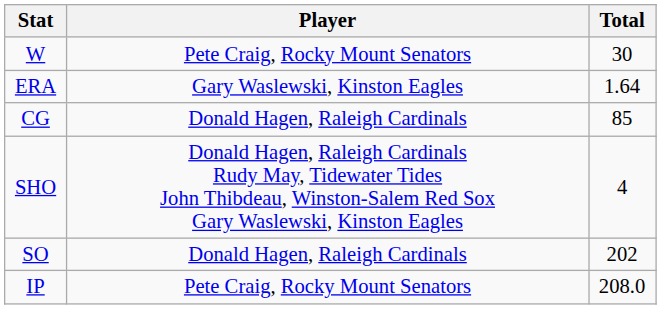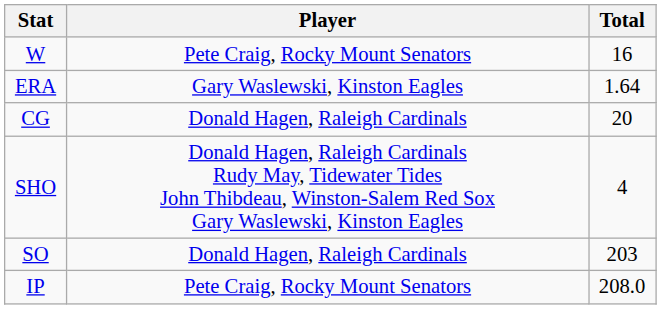W | Total: 30 -> 16
CG | Total: 85 -> 20
SO | Total: 202 -> 203
